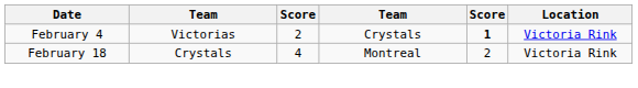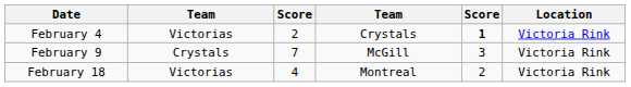+ row: February 9 | Crystals | 7 | McGill | 3 | Victoria Rink
February 18 | column 2: Crystals -> Victorias
